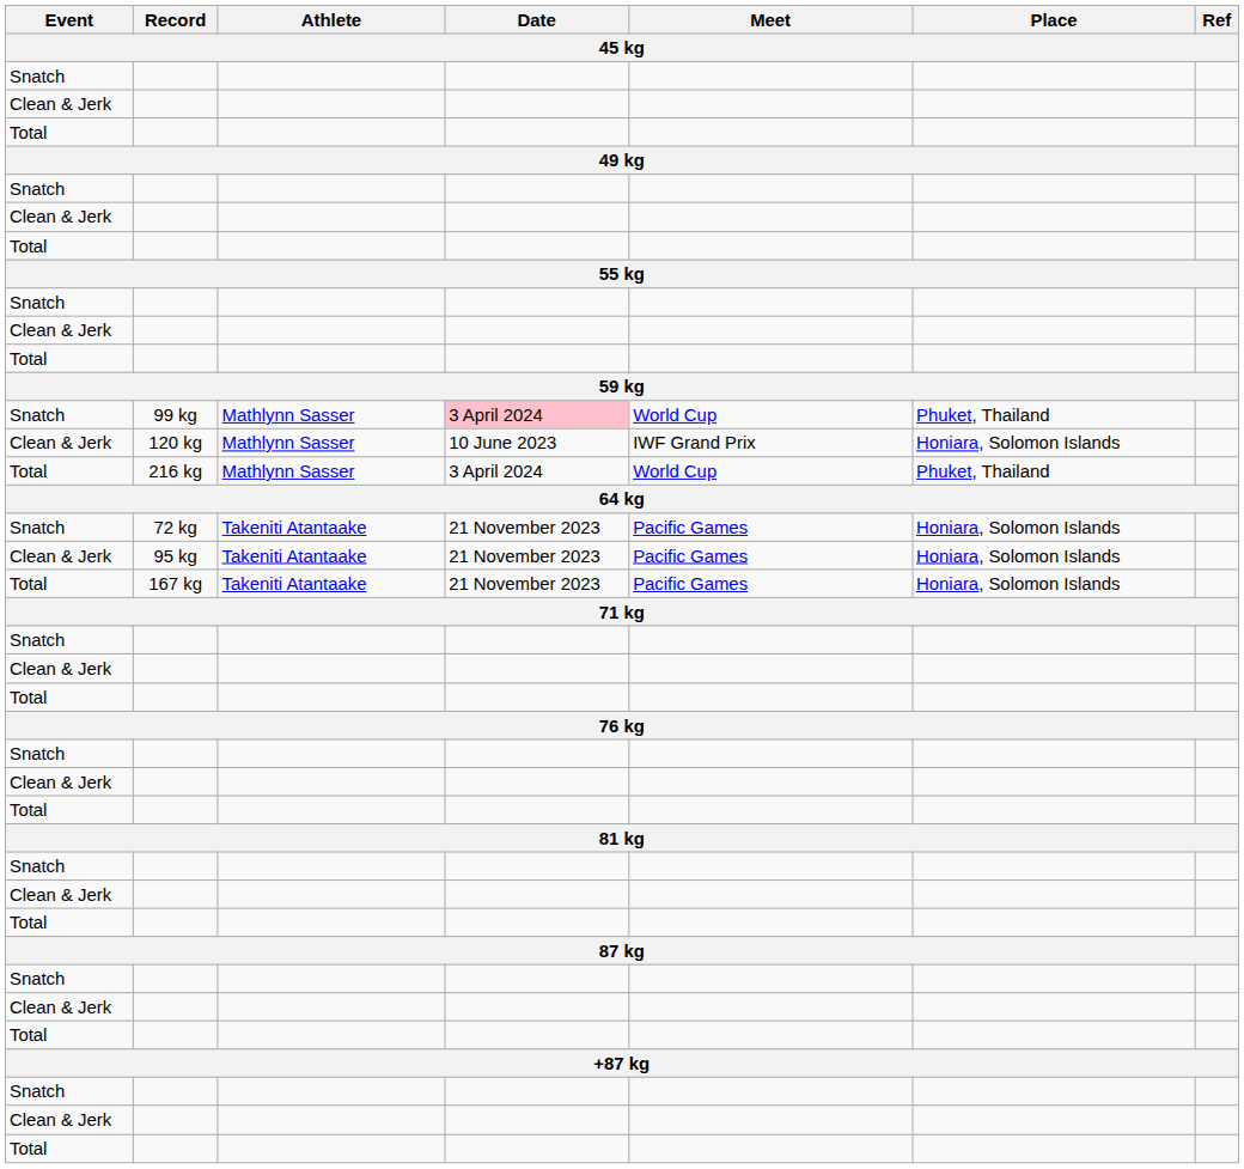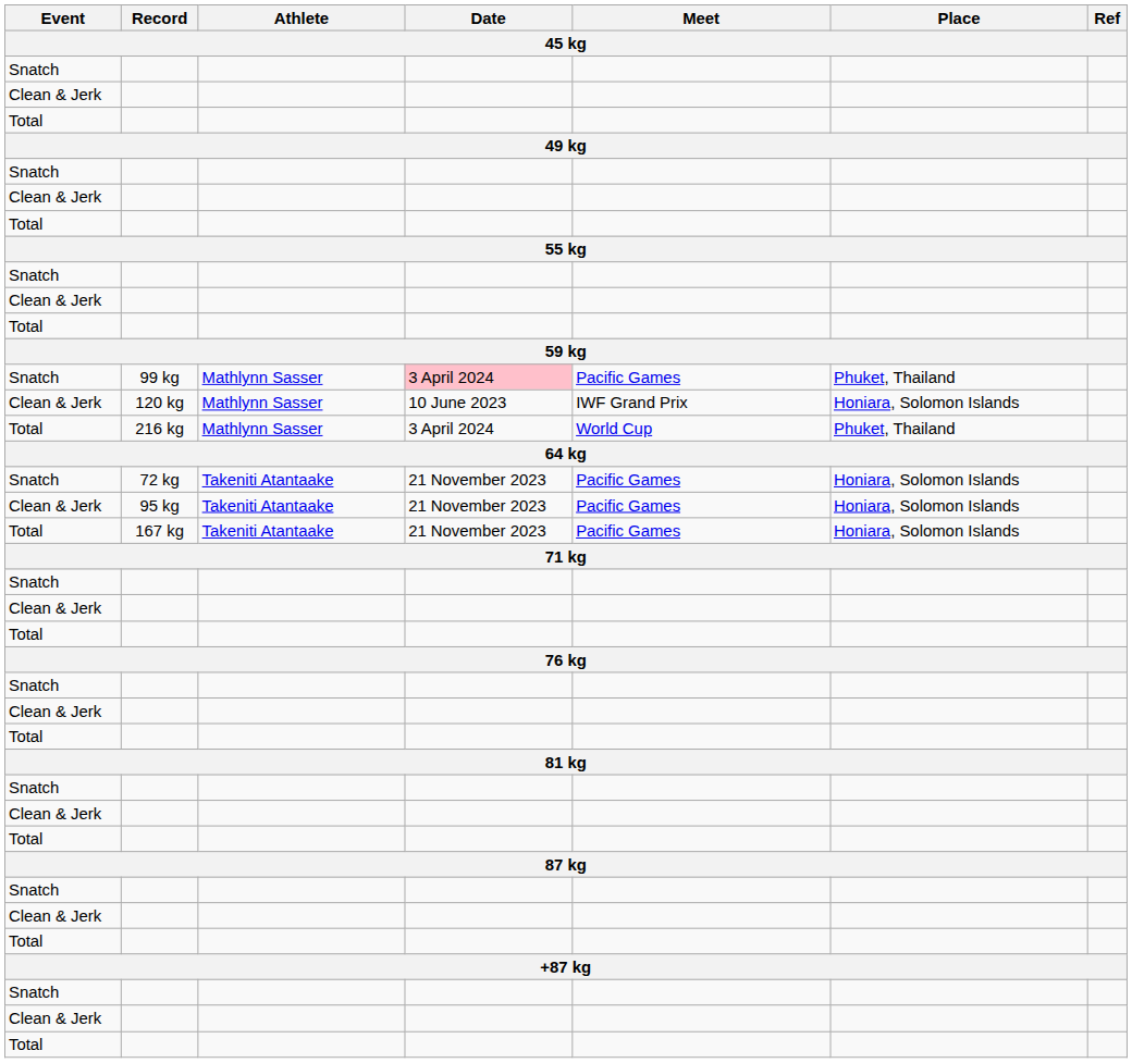99 kg | Meet: World Cup -> Pacific Games
